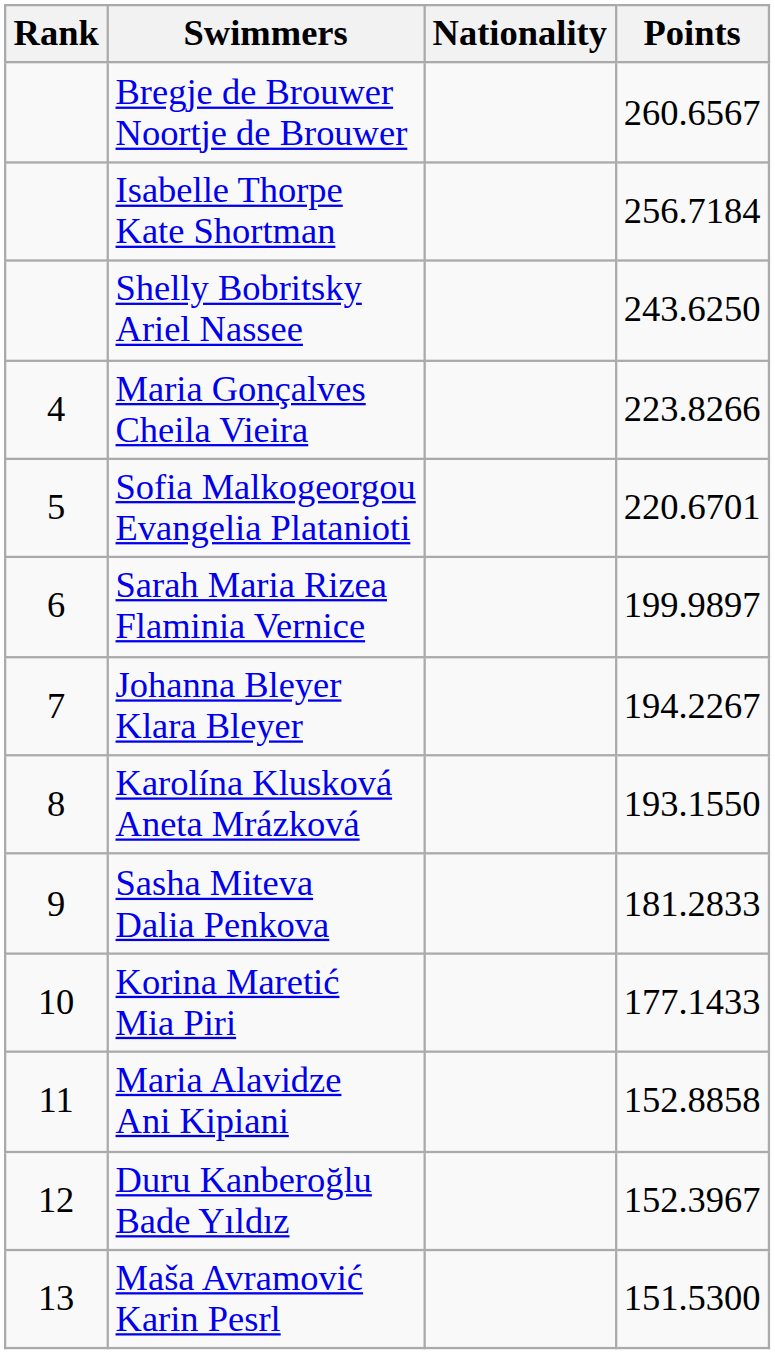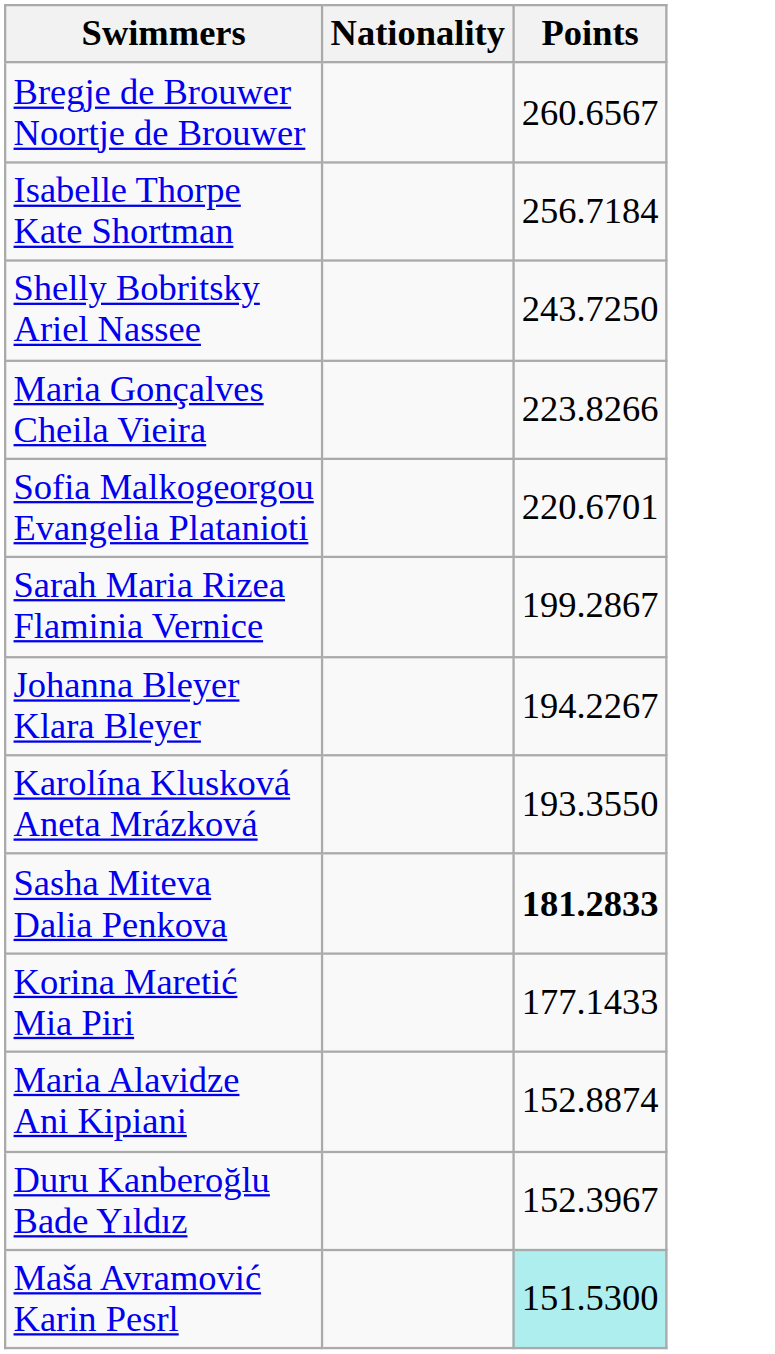- column: Rank | 4 | 5 | 6 | 7 | 8 | 9 | 10 | 11 | 12 | 13
Shelly Bobritsky Ariel Nassee | Points: 243.6250 -> 243.7250
Sarah Maria Rizea Flaminia Vernice | Points: 199.9897 -> 199.2867
Karolína Klusková Aneta Mrázková | Points: 193.1550 -> 193.3550
Sasha Miteva Dalia Penkova | Points: normal -> bold
Maria Alavidze Ani Kipiani | Points: 152.8858 -> 152.8874
Maša Avramović Karin Pesrl | Points: no background -> paleturquoise background
